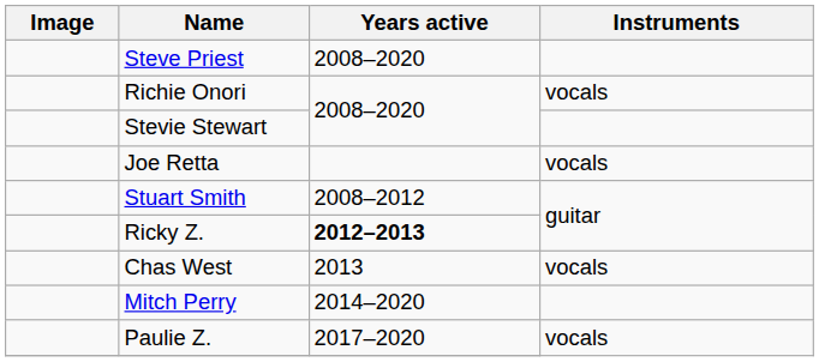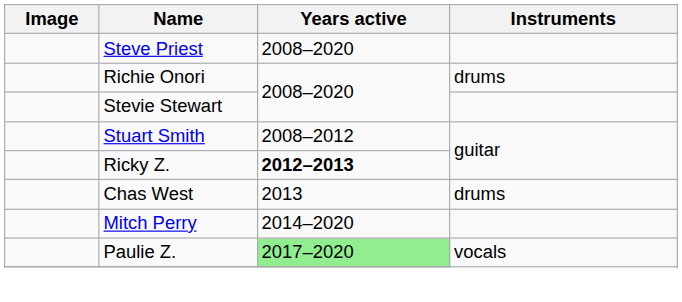Richie Onori | Instruments: vocals -> drums
- row: Joe Retta | vocals
Chas West | Instruments: vocals -> drums
Paulie Z. | Years active: no background -> lightgreen background
